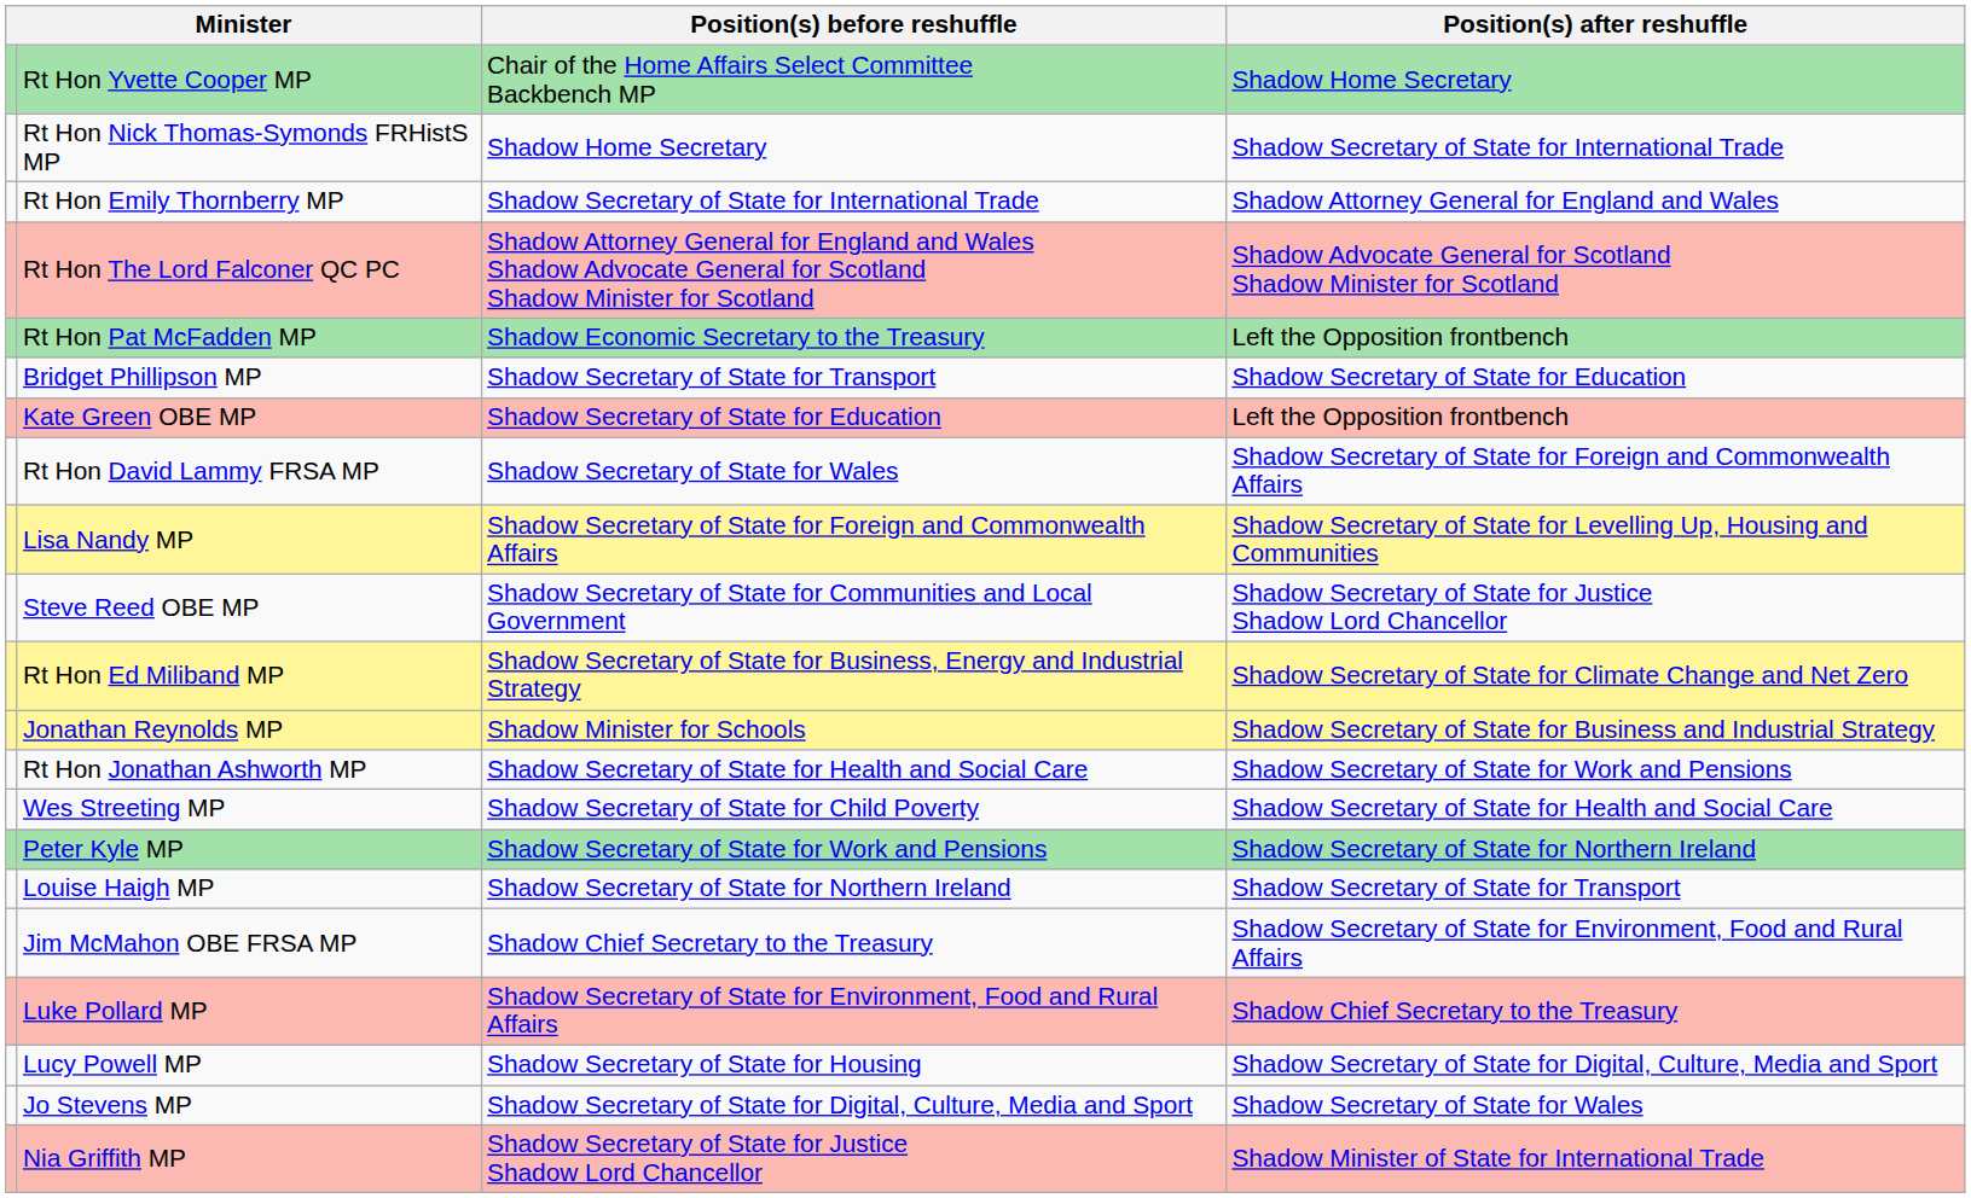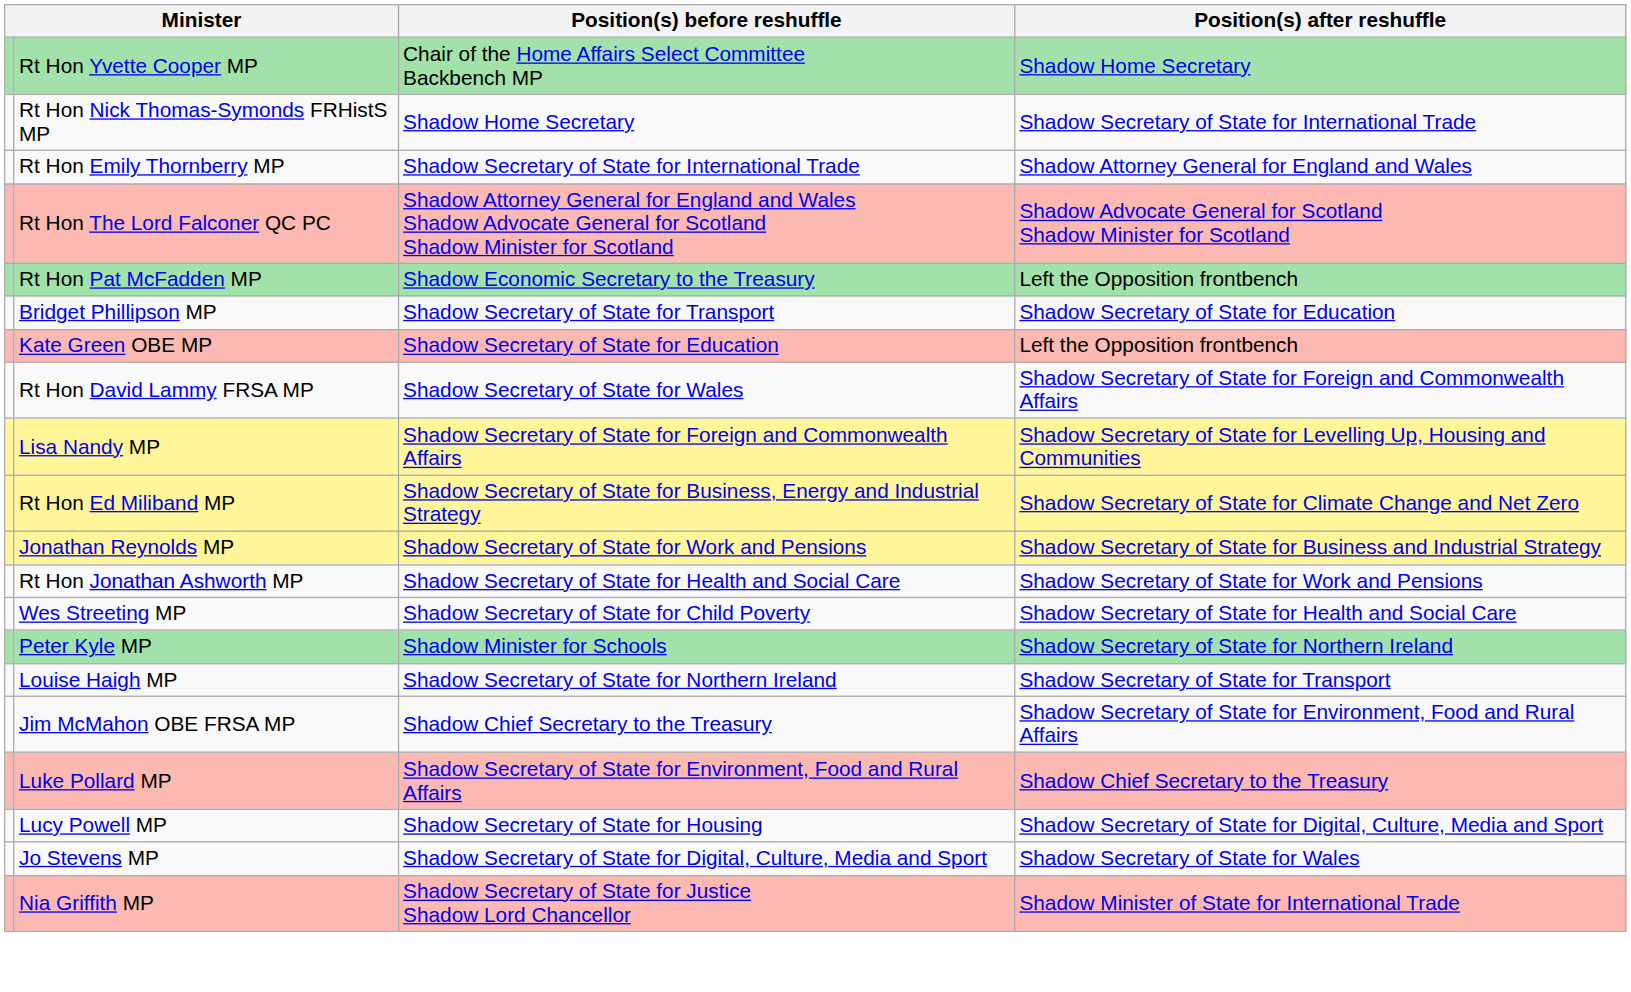- row: Steve Reed OBE MP | Shadow Secretary of State for Communities and Local Government | Shadow Secretary of State for Justice Shadow Lord Chancellor
Jonathan Reynolds MP | Position(s) before reshuffle: Shadow Minister for Schools -> Shadow Secretary of State for Work and Pensions
Peter Kyle MP | Position(s) before reshuffle: Shadow Secretary of State for Work and Pensions -> Shadow Minister for Schools
